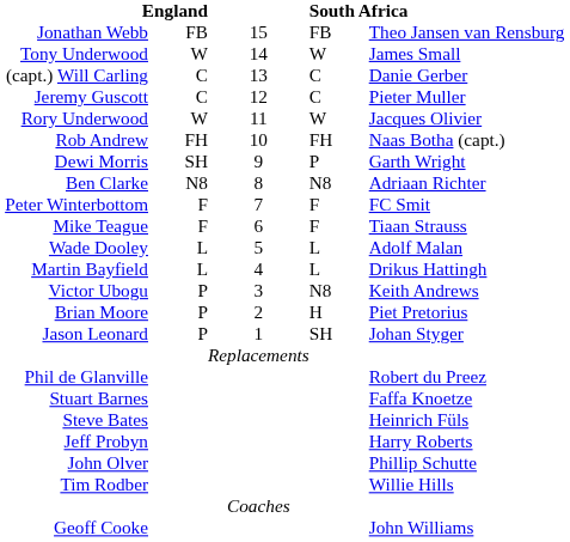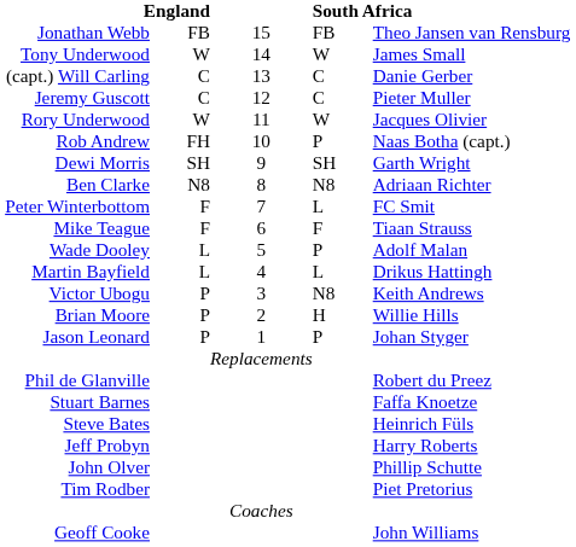Rob Andrew | column 4: FH -> P
Dewi Morris | column 4: P -> SH
Peter Winterbottom | column 4: F -> L
Wade Dooley | column 4: L -> P
Brian Moore | column 5: Piet Pretorius -> Willie Hills
Jason Leonard | column 4: SH -> P
Tim Rodber | column 5: Willie Hills -> Piet Pretorius
